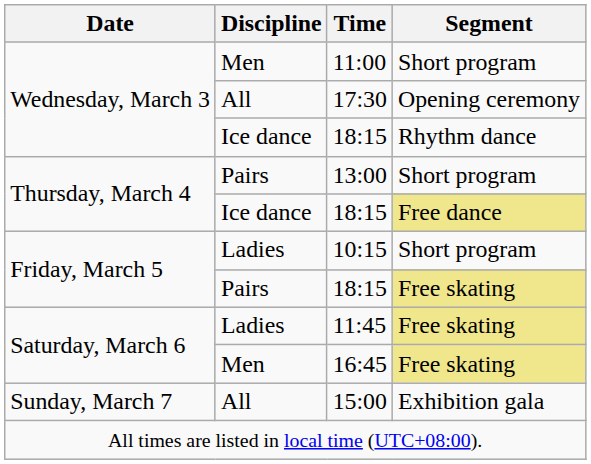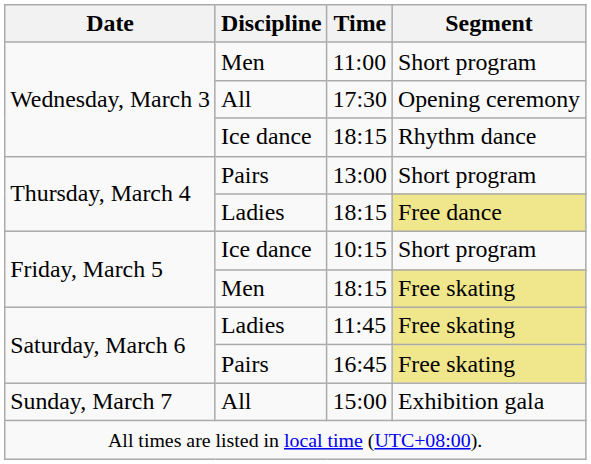18:15 / Free dance | Discipline: Ice dance -> Ladies
10:15 | Discipline: Ladies -> Ice dance
18:15 / Free skating | Discipline: Pairs -> Men
16:45 | Discipline: Men -> Pairs
